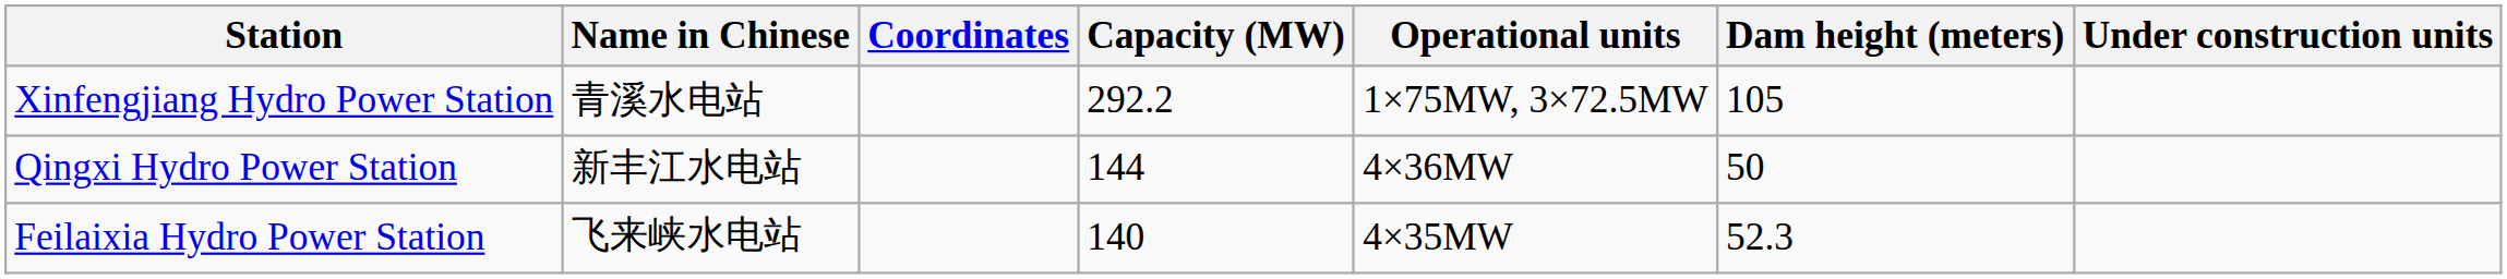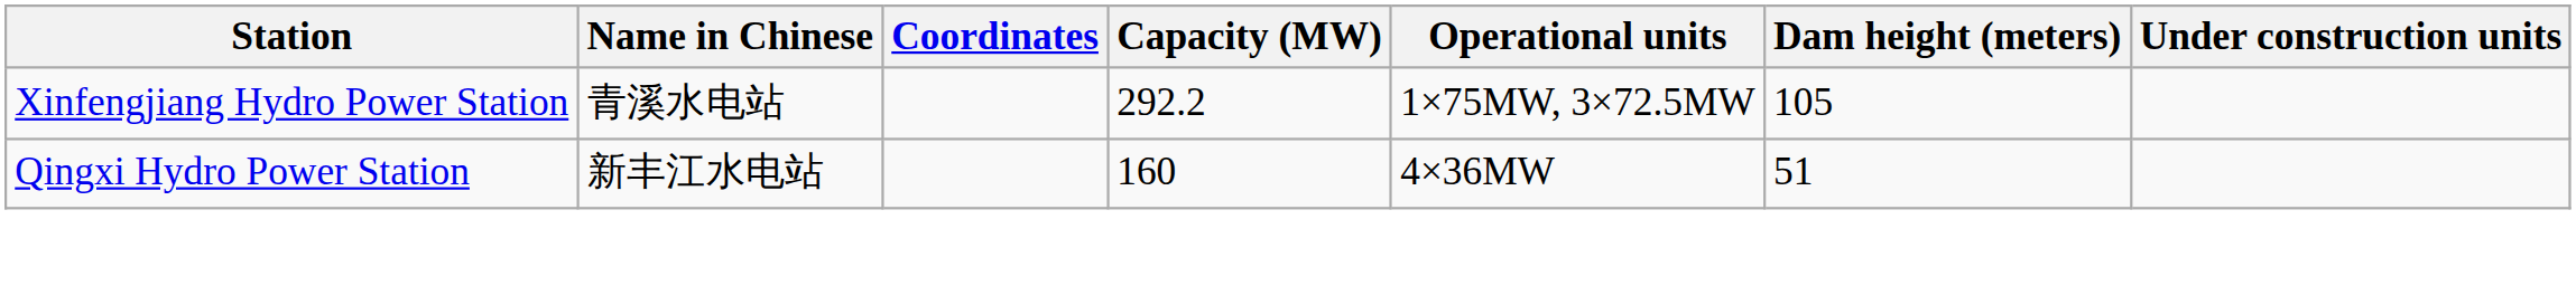Qingxi Hydro Power Station | Capacity (MW): 144 -> 160
Qingxi Hydro Power Station | Dam height (meters): 50 -> 51
- row: Feilaixia Hydro Power Station | 飞来峡水电站 | 140 | 4×35MW | 52.3
